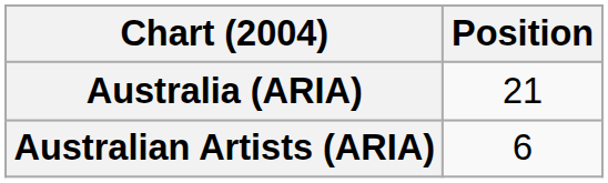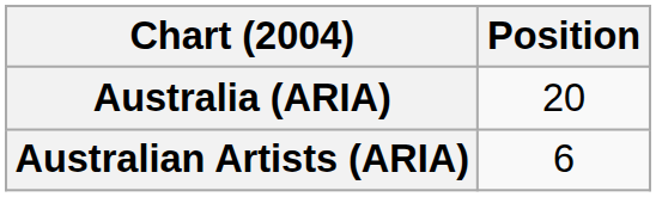Australia (ARIA) | Position: 21 -> 20
